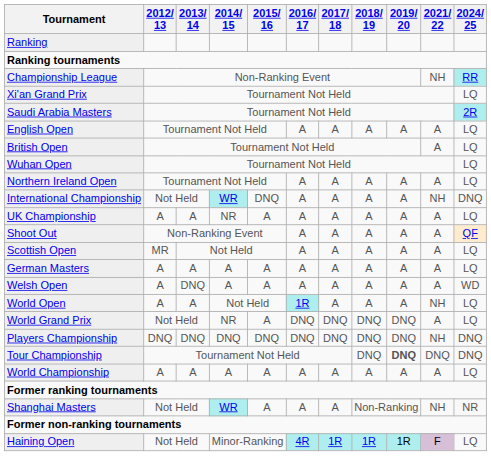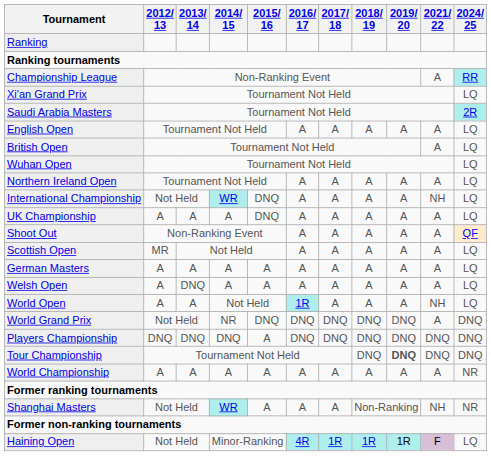Championship League | 2021/ 22: NH -> A
International Championship | 2024/ 25: DNQ -> LQ
UK Championship | 2014/ 15: NR -> A
UK Championship | 2015/ 16: A -> DNQ
Welsh Open | 2024/ 25: WD -> LQ
World Grand Prix | 2015/ 16: A -> DNQ
World Grand Prix | 2024/ 25: LQ -> DNQ
Players Championship | 2015/ 16: DNQ -> A
Players Championship | 2021/ 22: NH -> DNQ
World Championship | 2024/ 25: LQ -> NR
